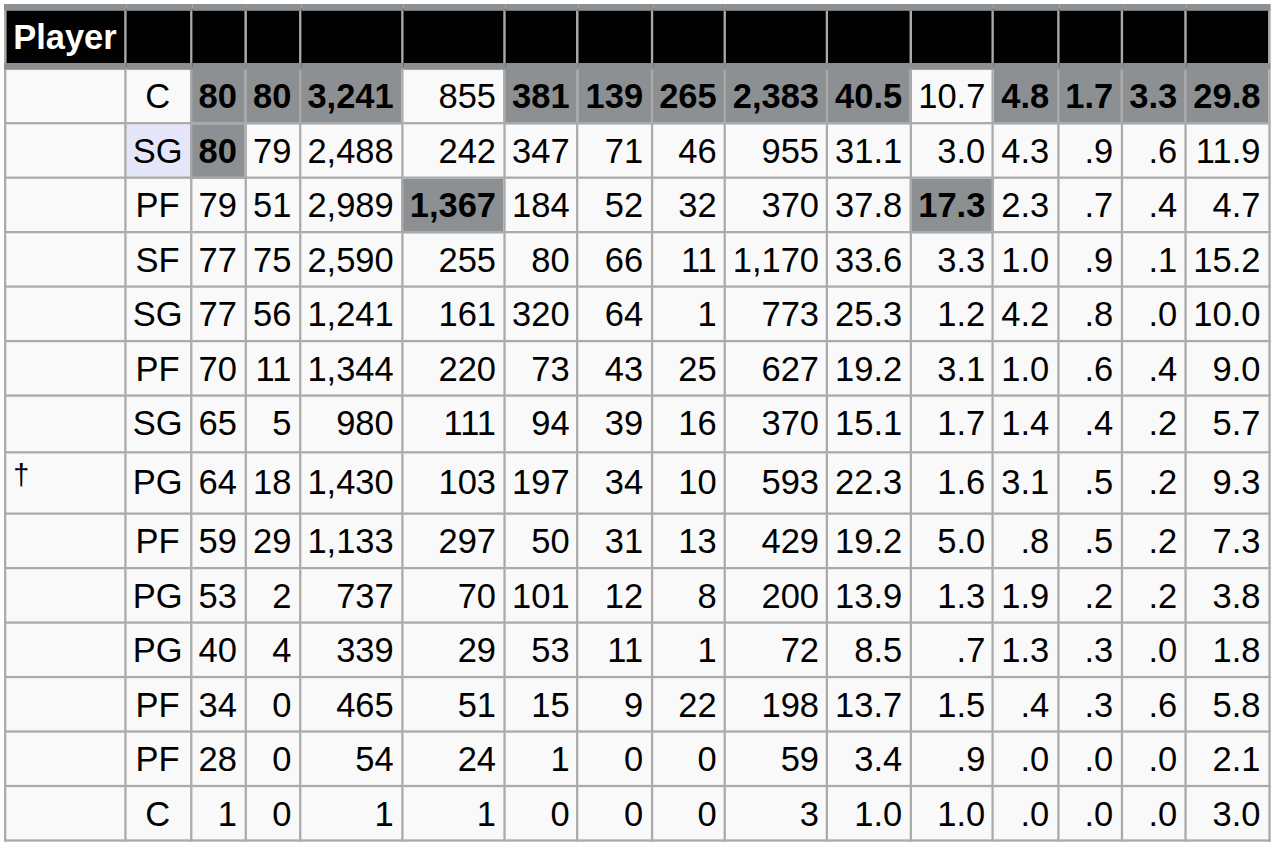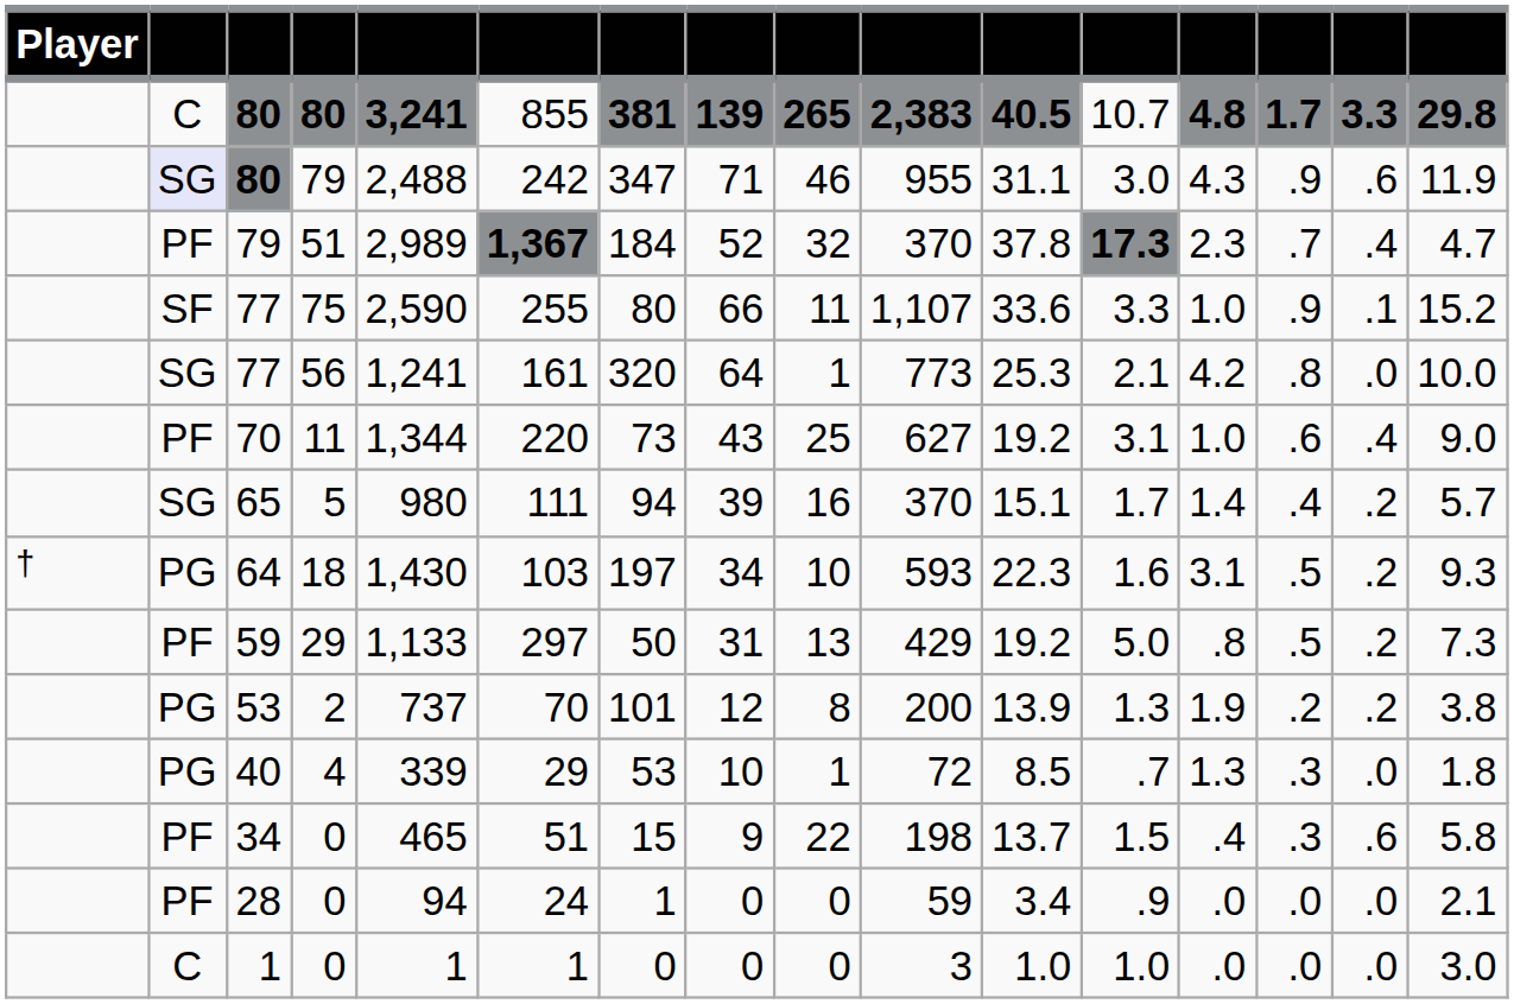77 / 75 | column 10: 1,170 -> 1,107
77 / 56 | column 12: 1.2 -> 2.1
40 | column 8: 11 -> 10
28 | column 5: 54 -> 94
